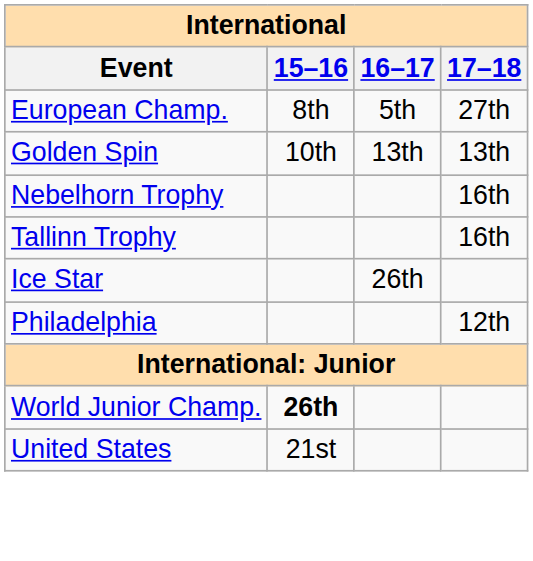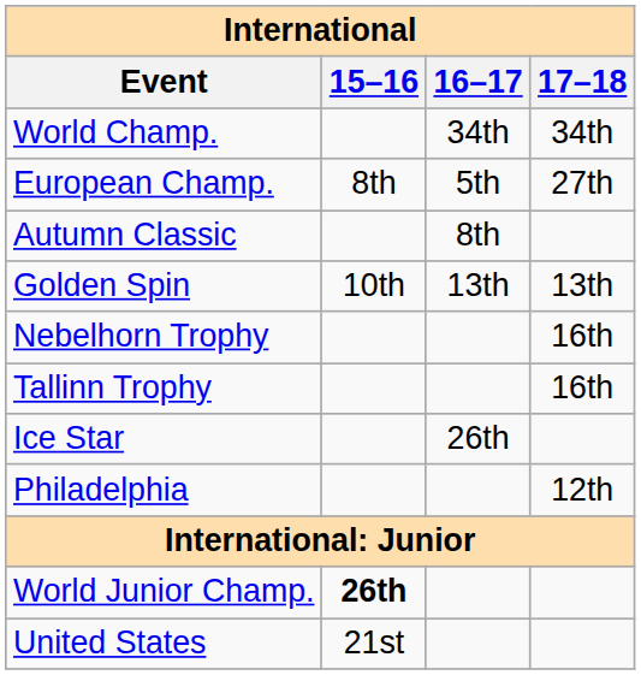+ row: World Champ. | 34th | 34th
+ row: Autumn Classic | 8th
